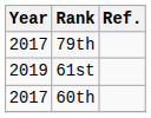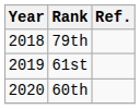79th | Year: 2017 -> 2018
60th | Year: 2017 -> 2020
